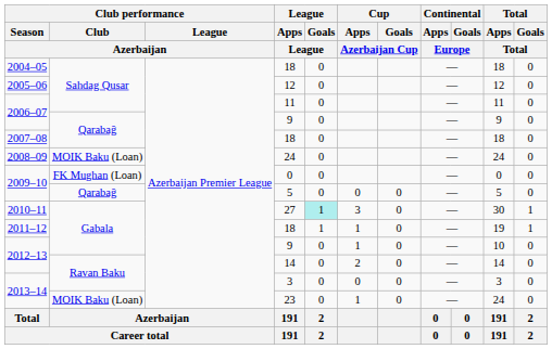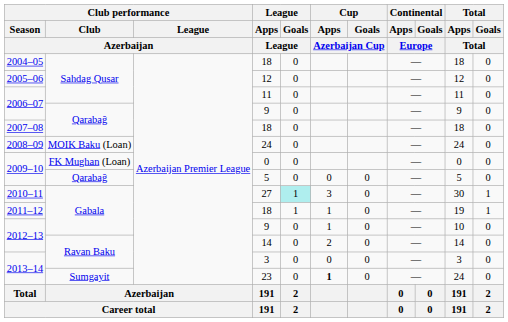23 | Club performance / Club / Azerbaijan: MOIK Baku (Loan) -> Sumgayit
23 | Cup / Apps / Azerbaijan Cup: normal -> bold
